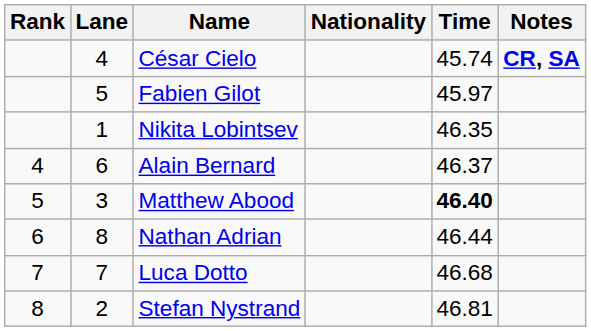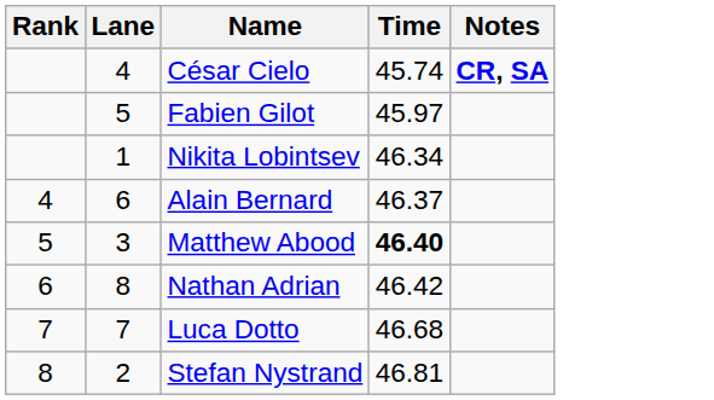- column: Nationality
Nikita Lobintsev | Time: 46.35 -> 46.34
Nathan Adrian | Time: 46.44 -> 46.42
